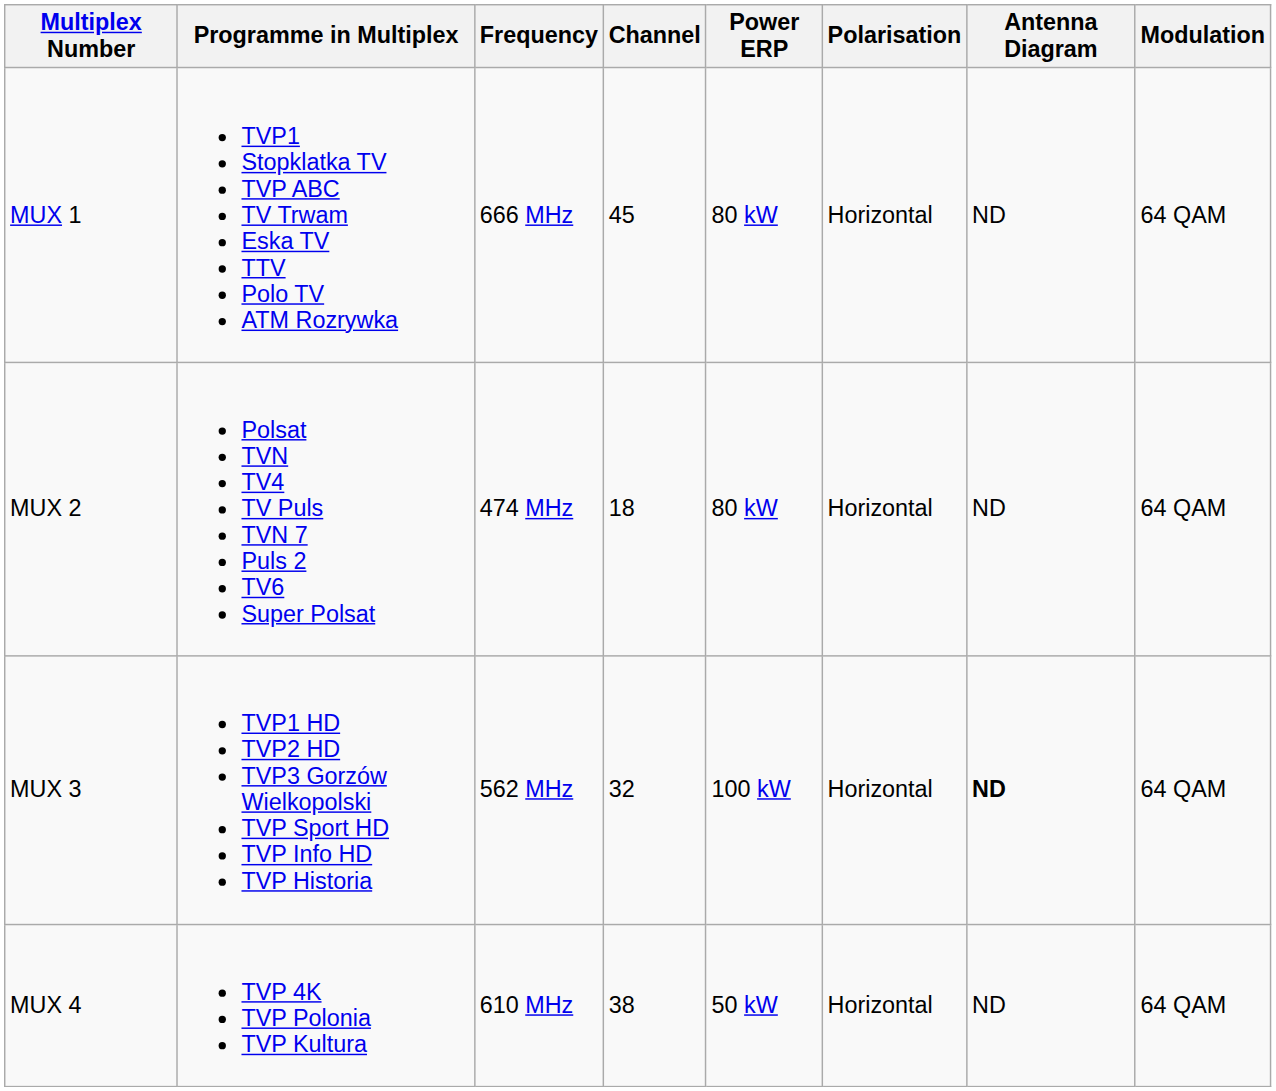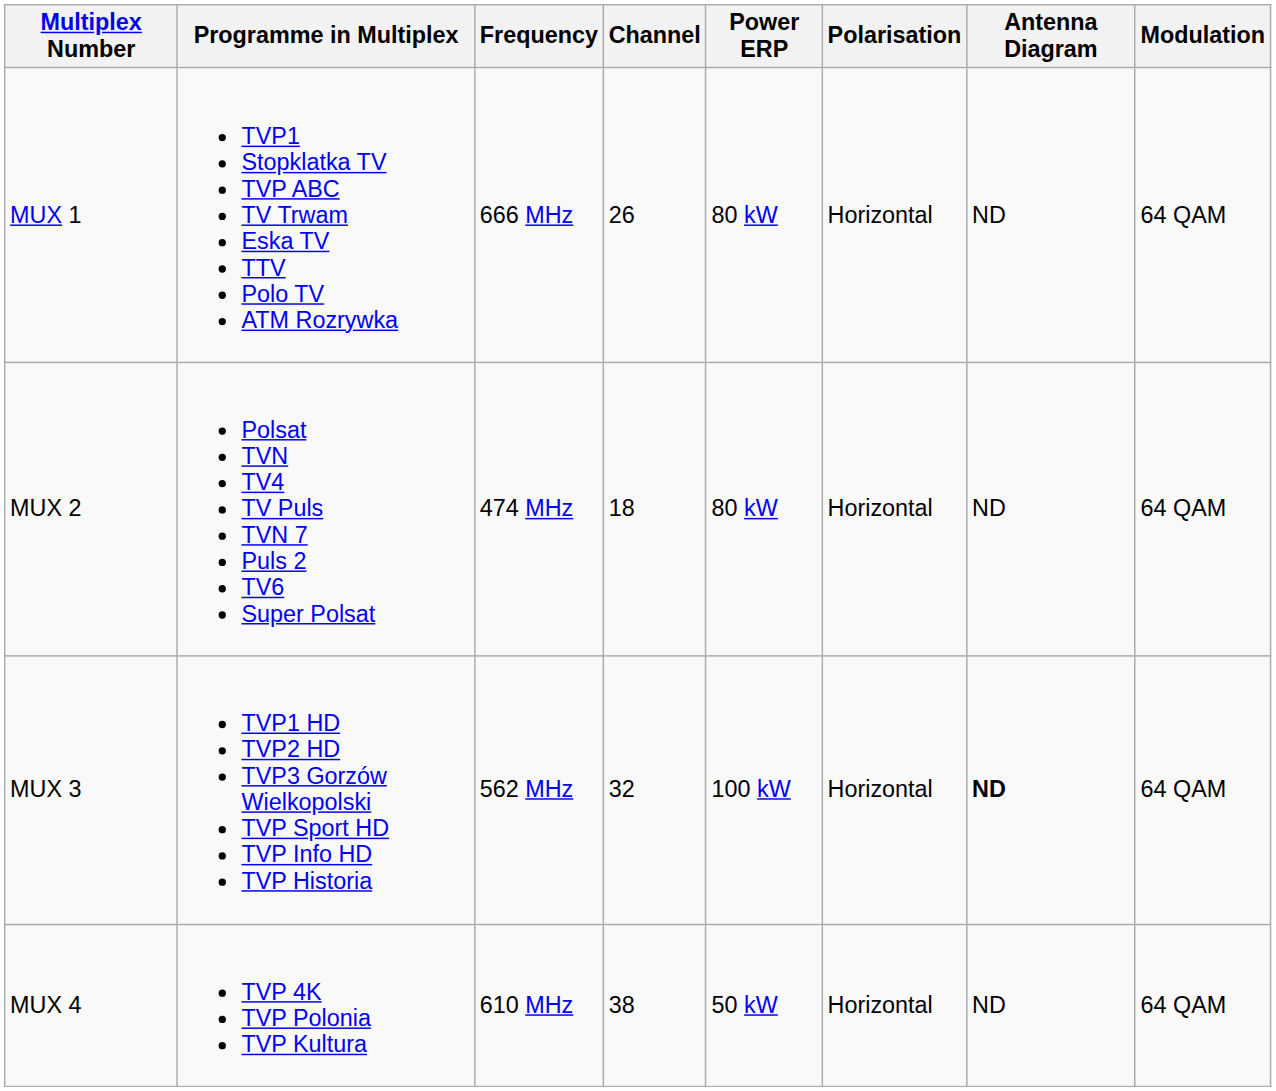MUX 1 | Channel: 45 -> 26
